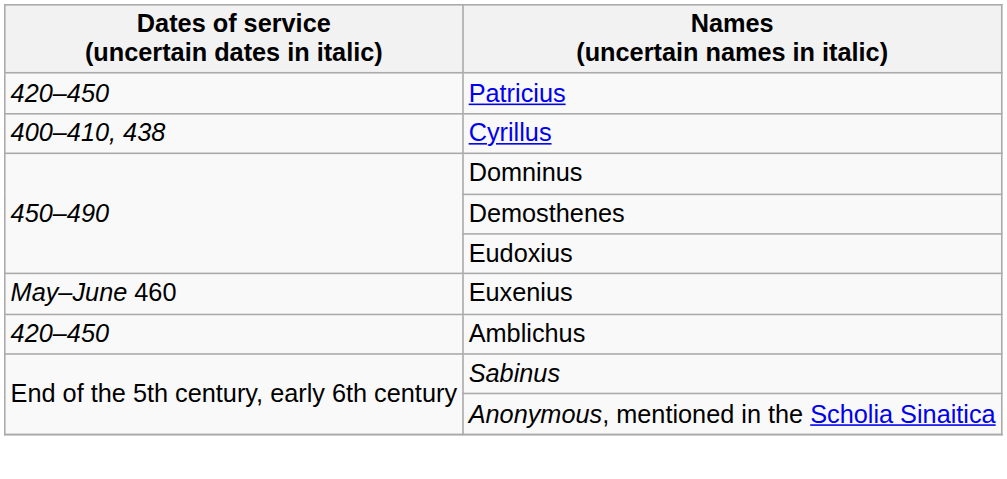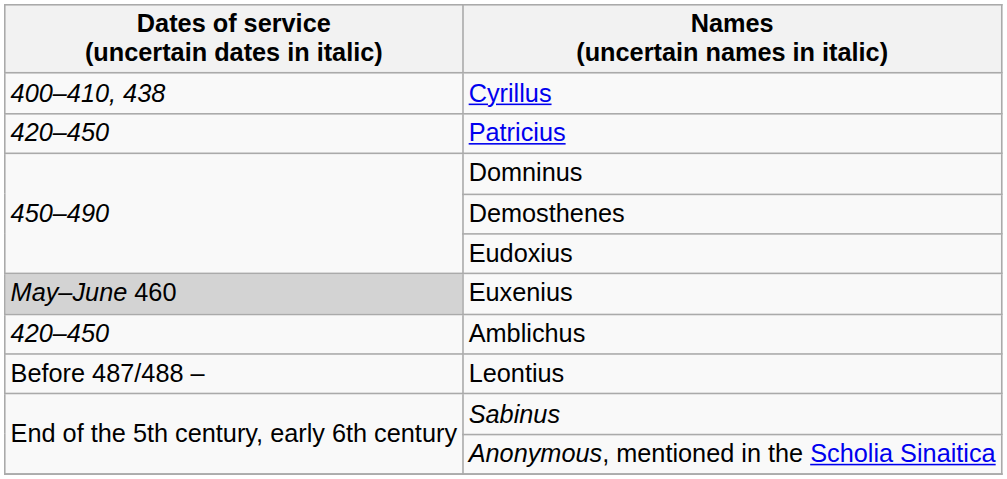rows swapped: Cyrillus <-> Patricius
Euxenius | Dates of service (uncertain dates in italic): no background -> lightgrey background
+ row: Before 487/488 – | Leontius
